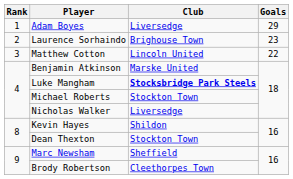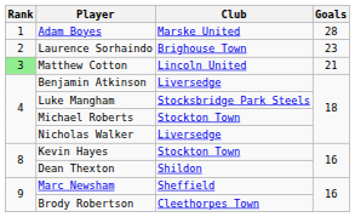Adam Boyes | Club: Liversedge -> Marske United
Adam Boyes | Goals: 29 -> 28
Matthew Cotton | Rank: no background -> lightgreen background
Matthew Cotton | Goals: 22 -> 21
Benjamin Atkinson | Club: Marske United -> Liversedge
Luke Mangham | Club: bold -> normal
Kevin Hayes | Club: Shildon -> Stockton Town
Dean Thexton | Club: Stockton Town -> Shildon
